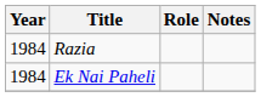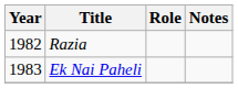Razia | Year: 1984 -> 1982
Ek Nai Paheli | Year: 1984 -> 1983
